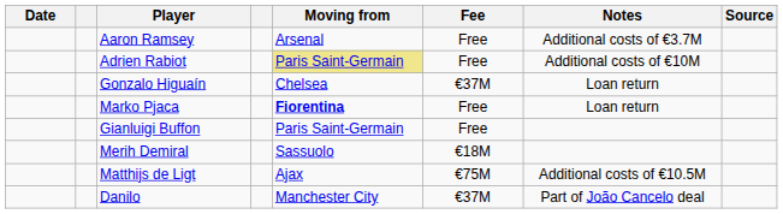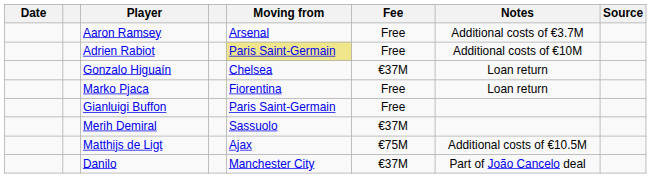Marko Pjaca | Moving from: bold -> normal
Merih Demiral | Fee: €18M -> €37M
